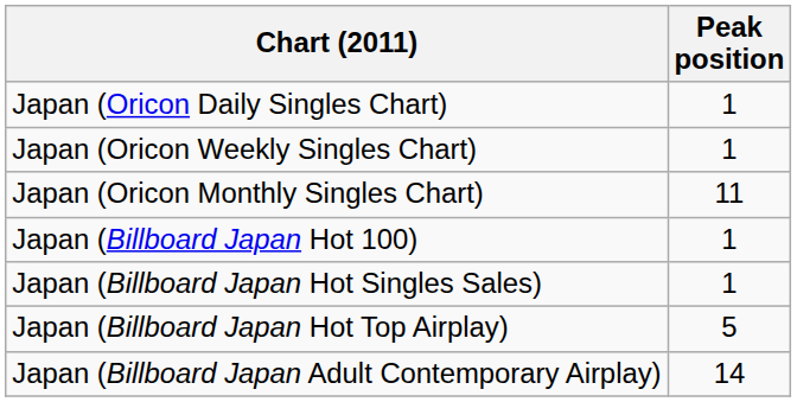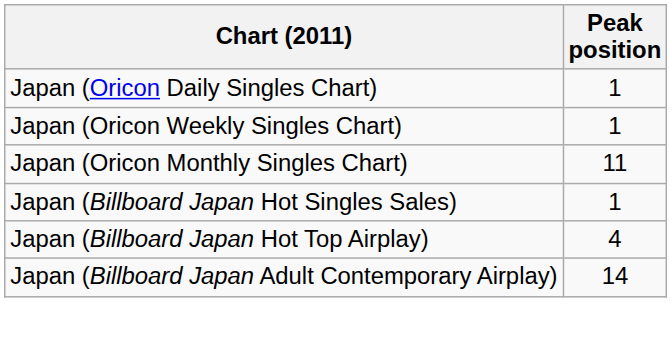- row: Japan (Billboard Japan Hot 100) | 1
Japan (Billboard Japan Hot Top Airplay) | Peak position: 5 -> 4
